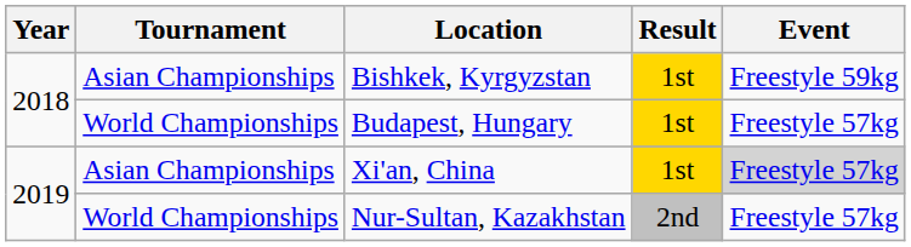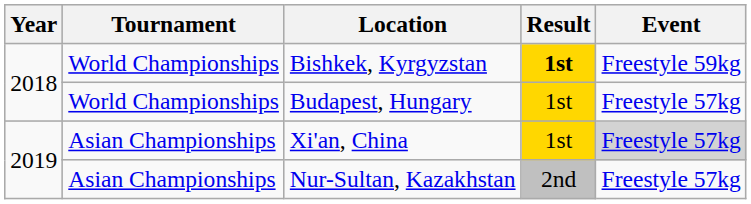Bishkek, Kyrgyzstan | Tournament: Asian Championships -> World Championships
Bishkek, Kyrgyzstan | Result: normal -> bold
Nur-Sultan, Kazakhstan | Tournament: World Championships -> Asian Championships
